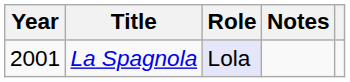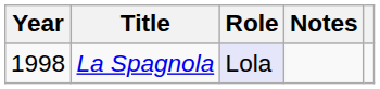La Spagnola | Year: 2001 -> 1998
